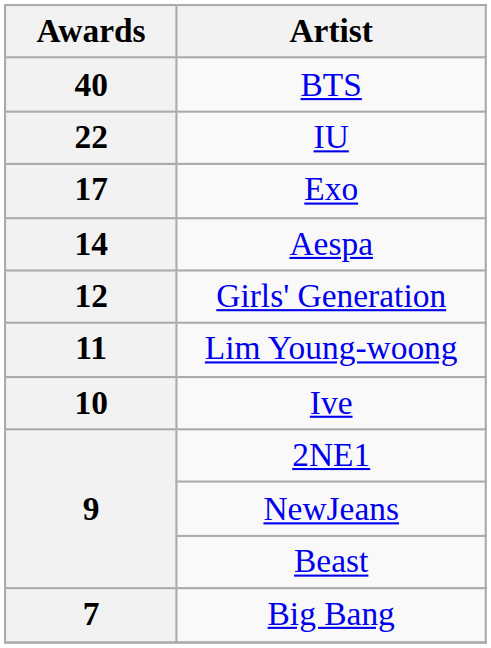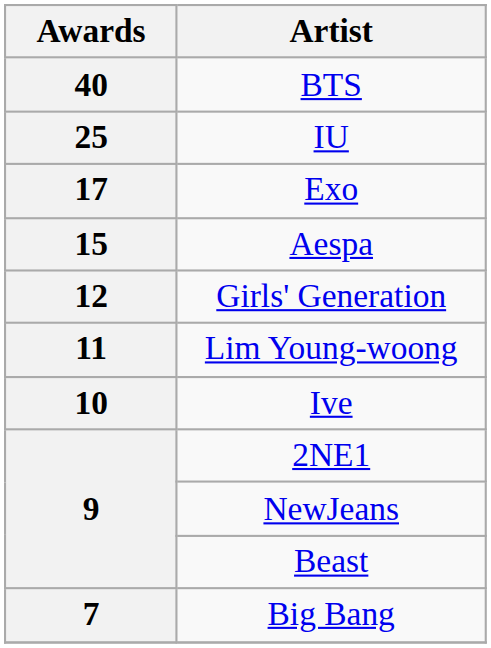IU | Awards: 22 -> 25
Aespa | Awards: 14 -> 15
